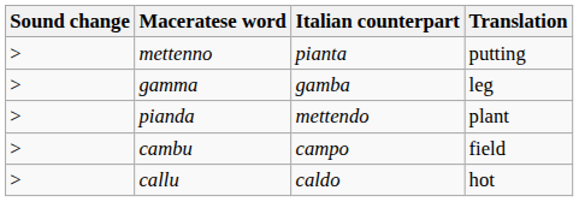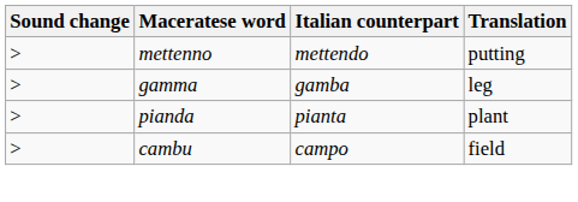mettenno | Italian counterpart: pianta -> mettendo
pianda | Italian counterpart: mettendo -> pianta
- row: > | callu | caldo | hot
